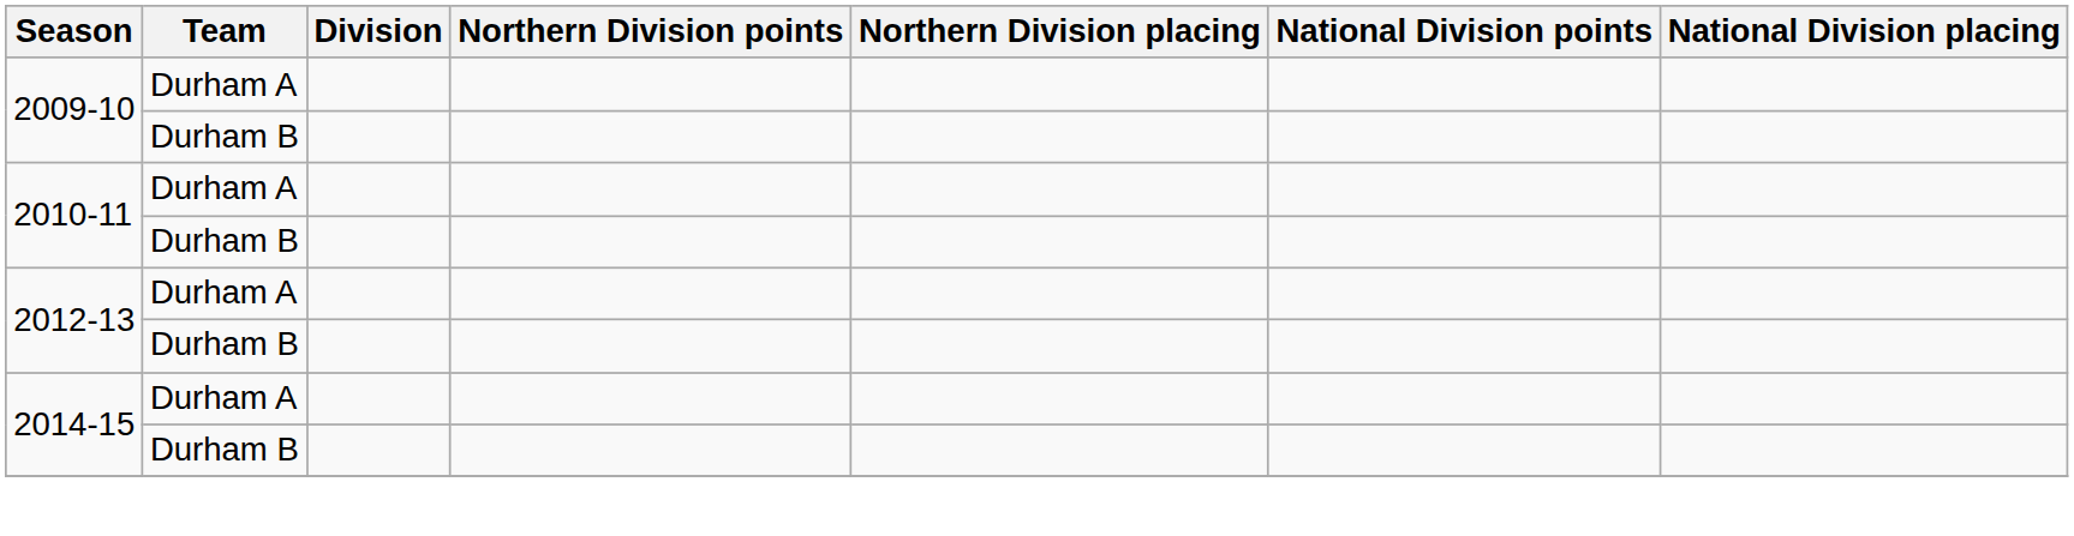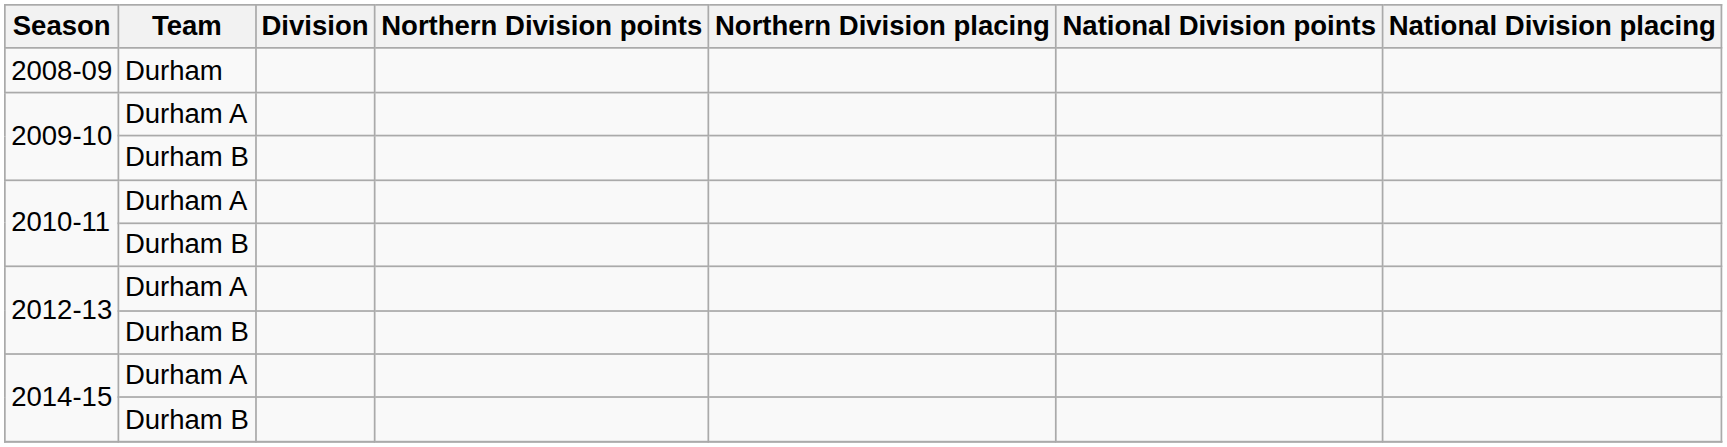+ row: 2008-09 | Durham
